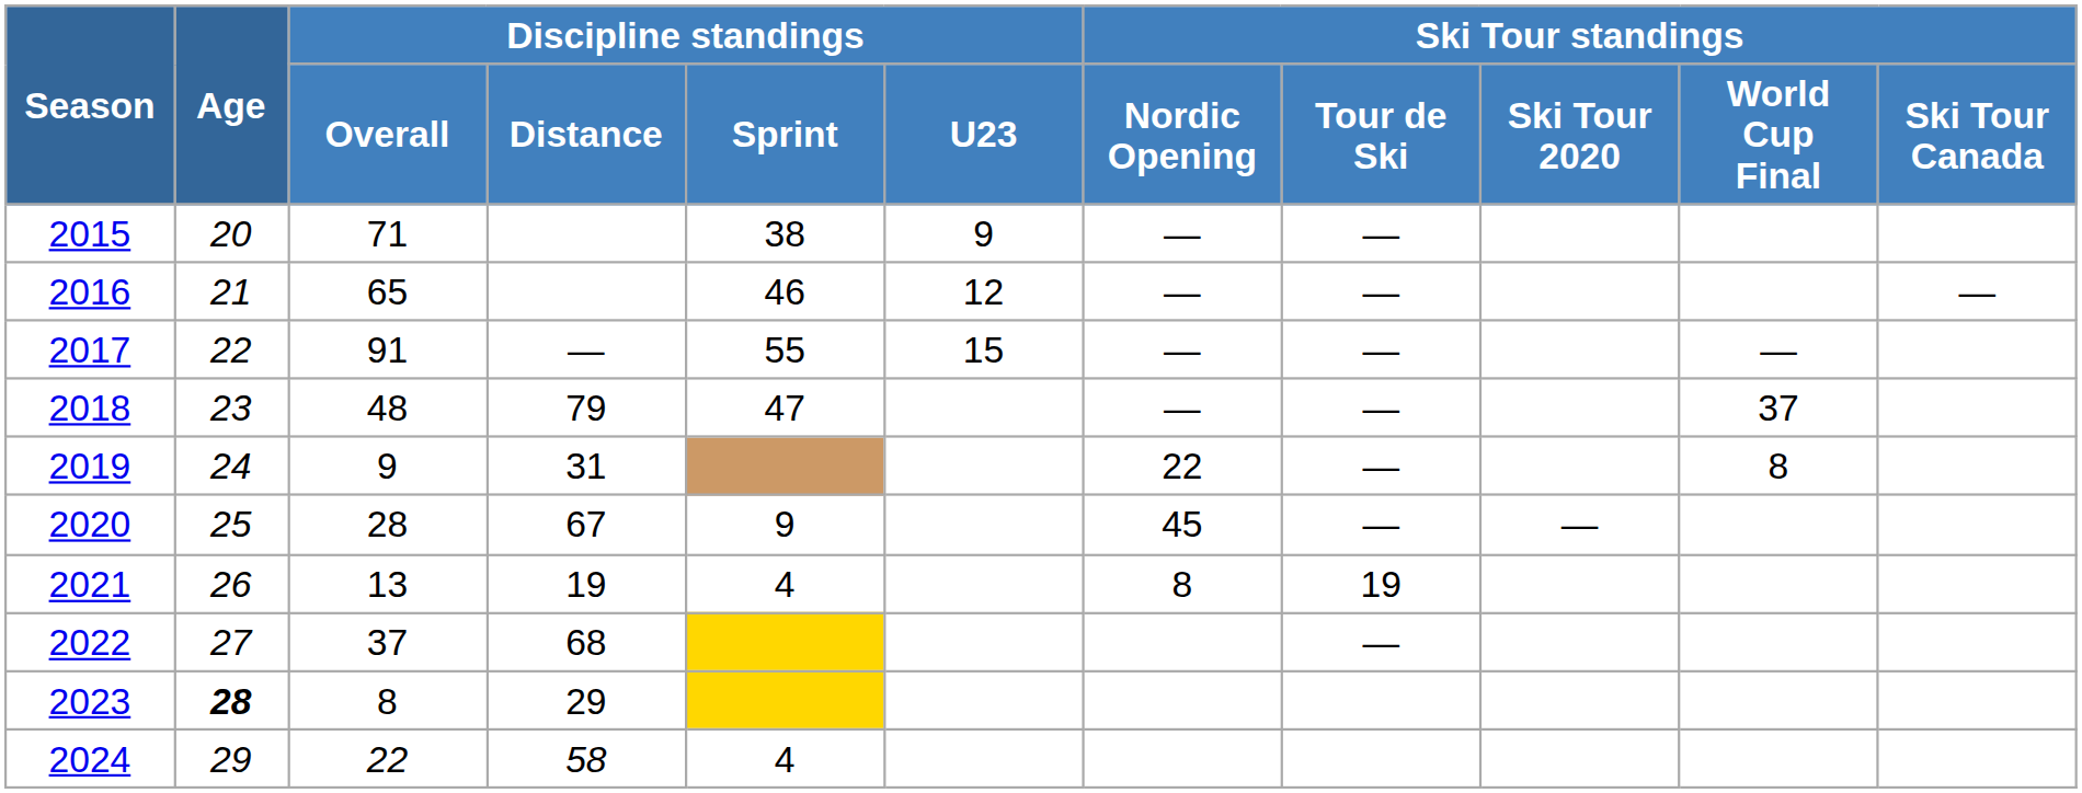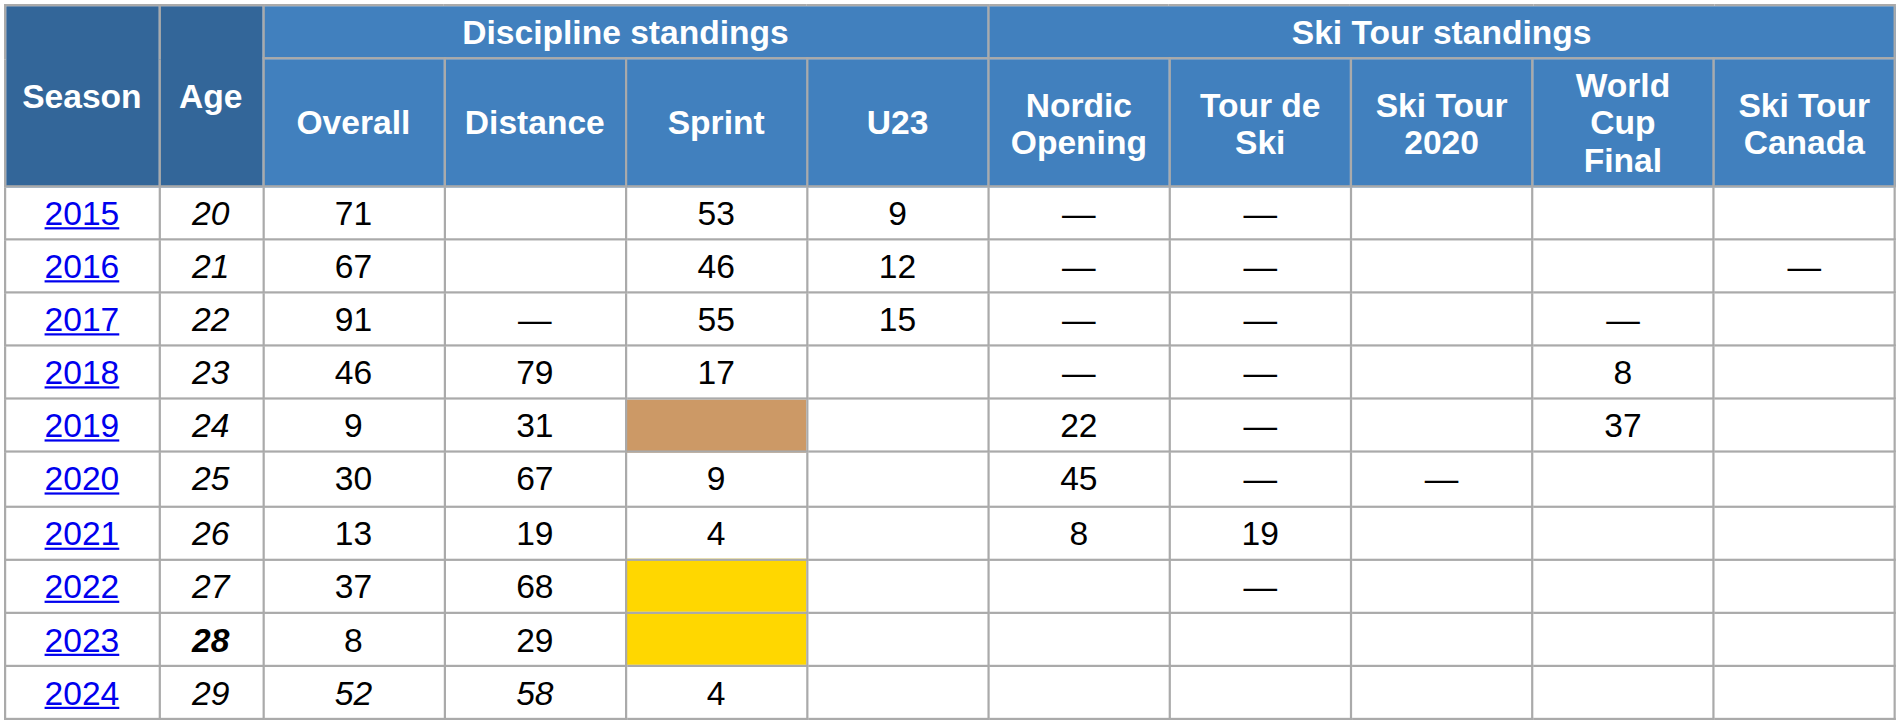2015 | Discipline standings / Sprint: 38 -> 53
2016 | Discipline standings / Overall: 65 -> 67
2018 | Discipline standings / Overall: 48 -> 46
2018 | Discipline standings / Sprint: 47 -> 17
2018 | Ski Tour standings / World Cup Final: 37 -> 8
2019 | Ski Tour standings / World Cup Final: 8 -> 37
2020 | Discipline standings / Overall: 28 -> 30
2024 | Discipline standings / Overall: 22 -> 52
